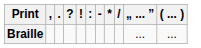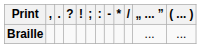+ column: ;
